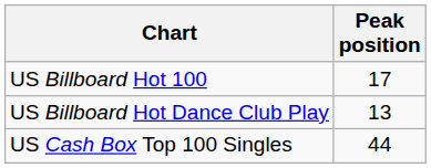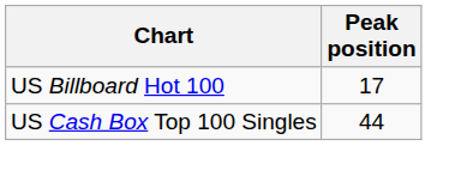- row: US Billboard Hot Dance Club Play | 13
